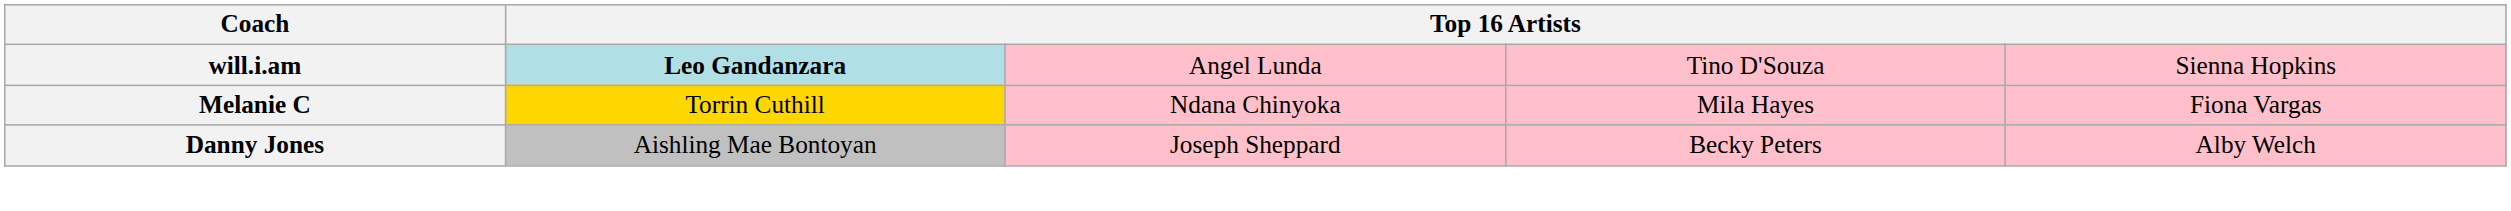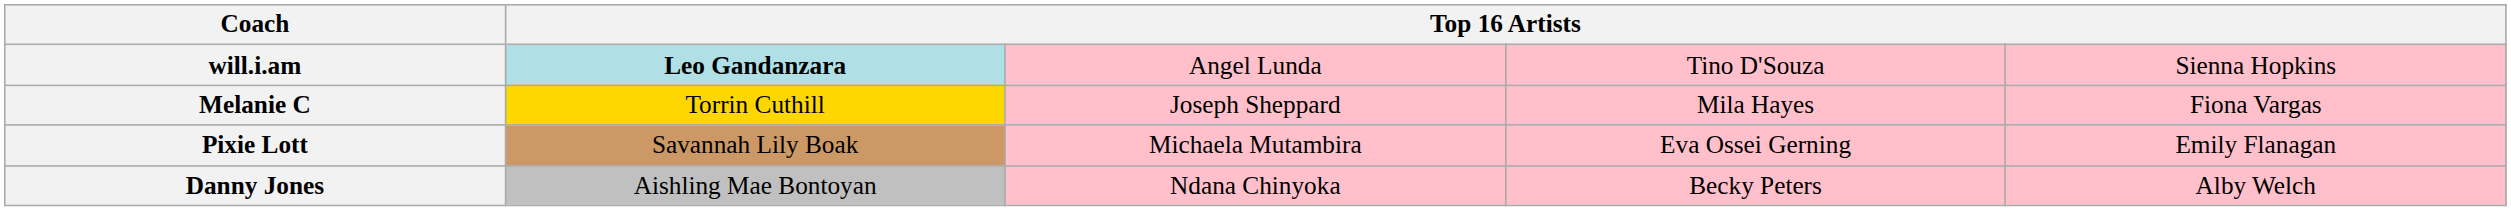Melanie C | column 3: Ndana Chinyoka -> Joseph Sheppard
+ row: Pixie Lott | Savannah Lily Boak | Michaela Mutambira | Eva Ossei Gerning | Emily Flanagan
Danny Jones | column 3: Joseph Sheppard -> Ndana Chinyoka
